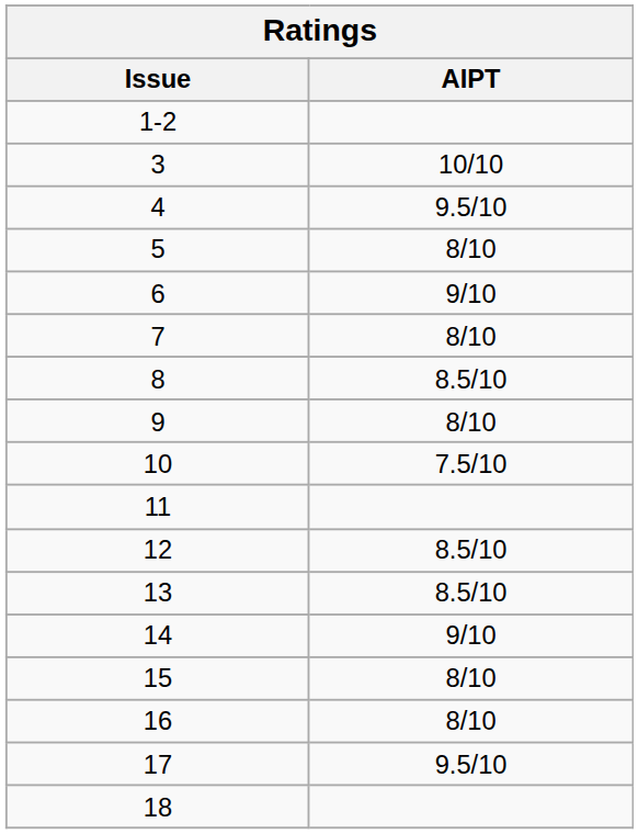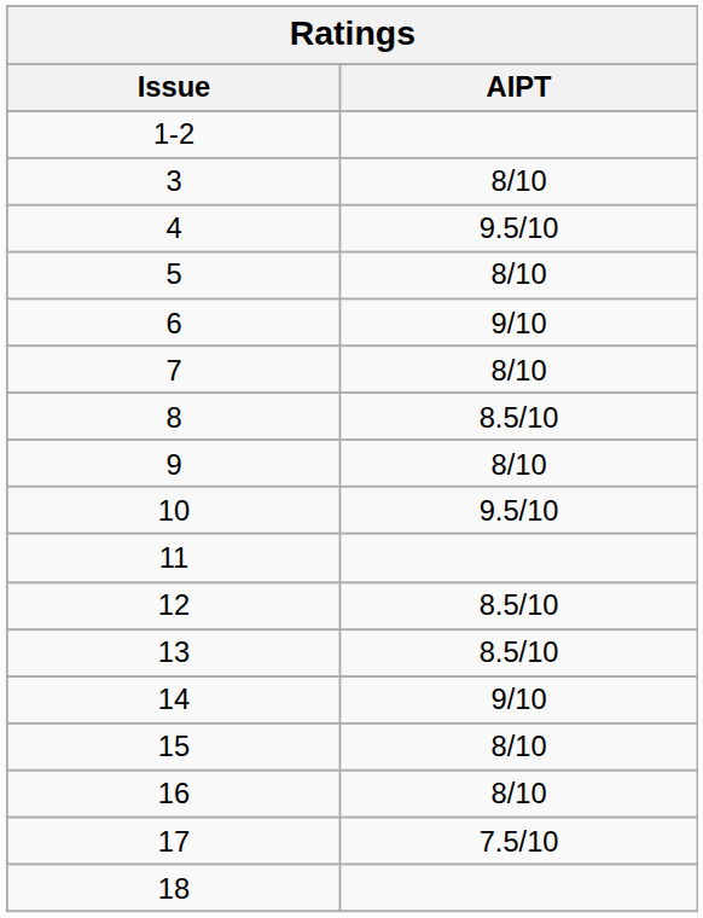3 | AIPT: 10/10 -> 8/10
10 | AIPT: 7.5/10 -> 9.5/10
17 | AIPT: 9.5/10 -> 7.5/10
